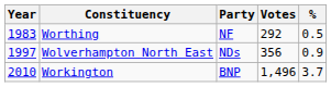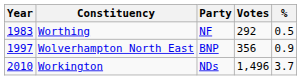Wolverhampton North East | Party: NDs -> BNP
Workington | Party: BNP -> NDs
